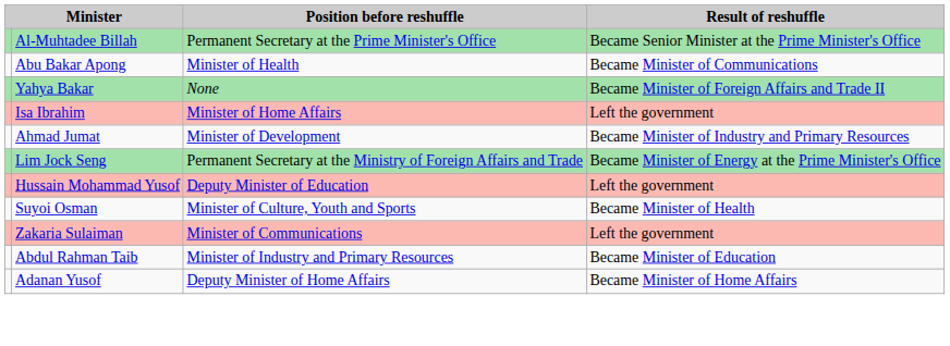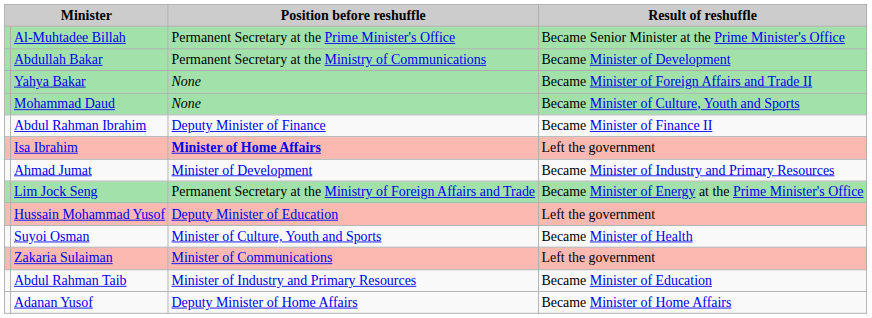- row: Abu Bakar Apong | Minister of Health | Became Minister of Communications
+ row: Abdullah Bakar | Permanent Secretary at the Ministry of Communications | Became Minister of Development
+ row: Mohammad Daud | None | Became Minister of Culture, Youth and Sports
+ row: Abdul Rahman Ibrahim | Deputy Minister of Finance | Became Minister of Finance II
Isa Ibrahim | Position before reshuffle: normal -> bold
